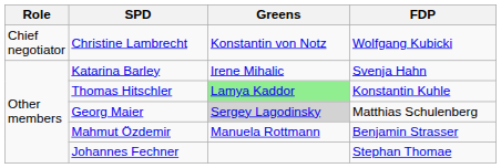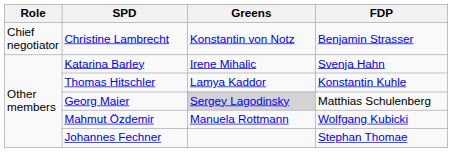Christine Lambrecht | FDP: Wolfgang Kubicki -> Benjamin Strasser
Thomas Hitschler | Greens: lightgreen background -> no background
Mahmut Özdemir | FDP: Benjamin Strasser -> Wolfgang Kubicki
